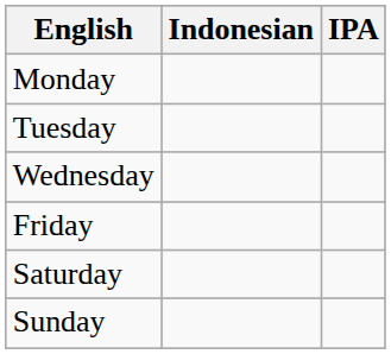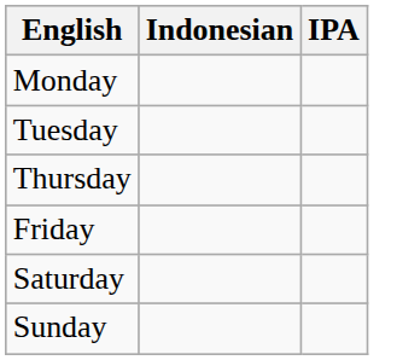- row: Wednesday
+ row: Thursday
